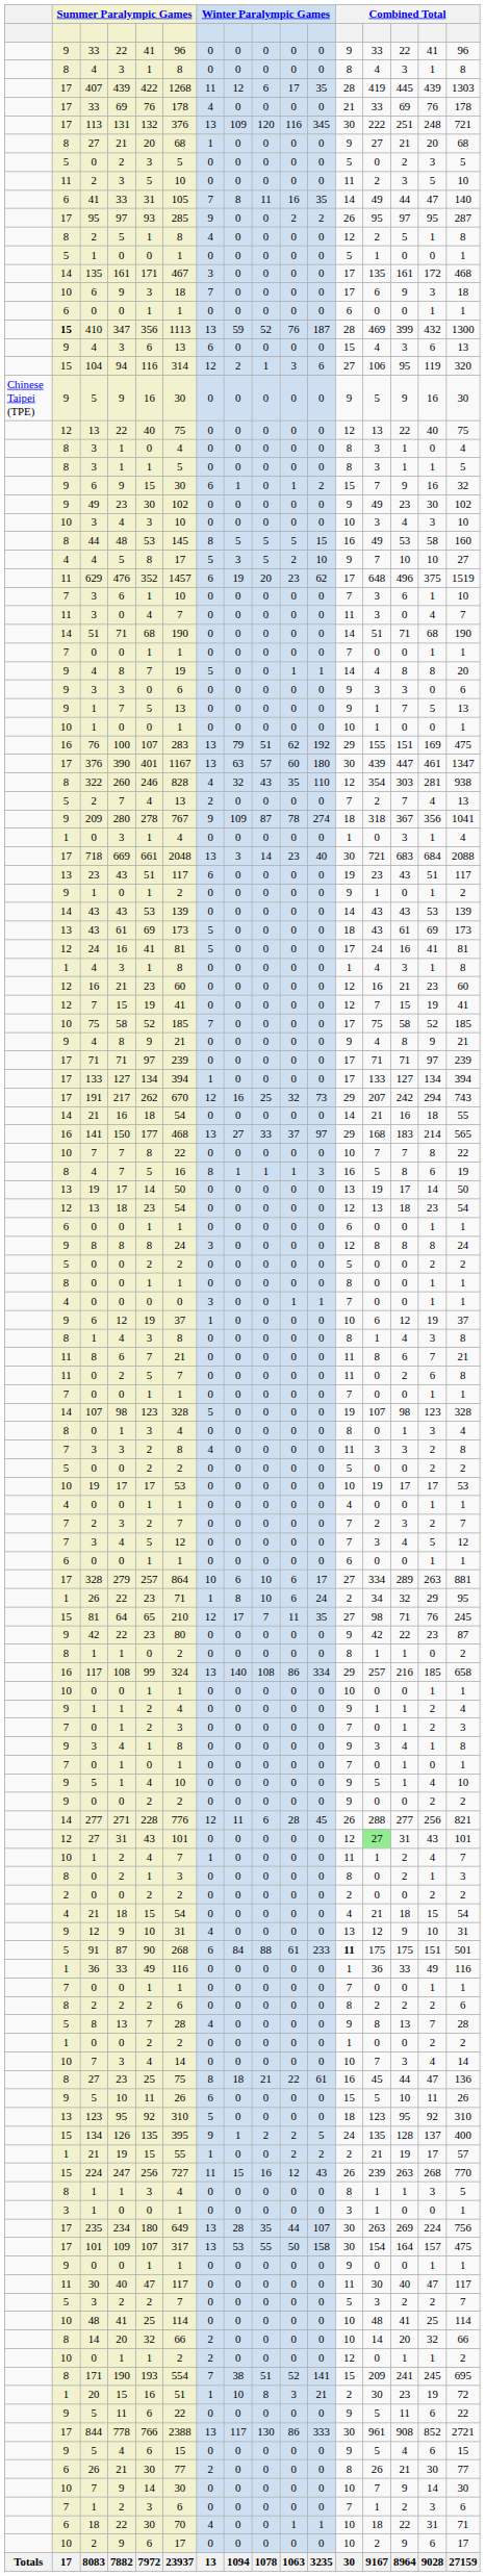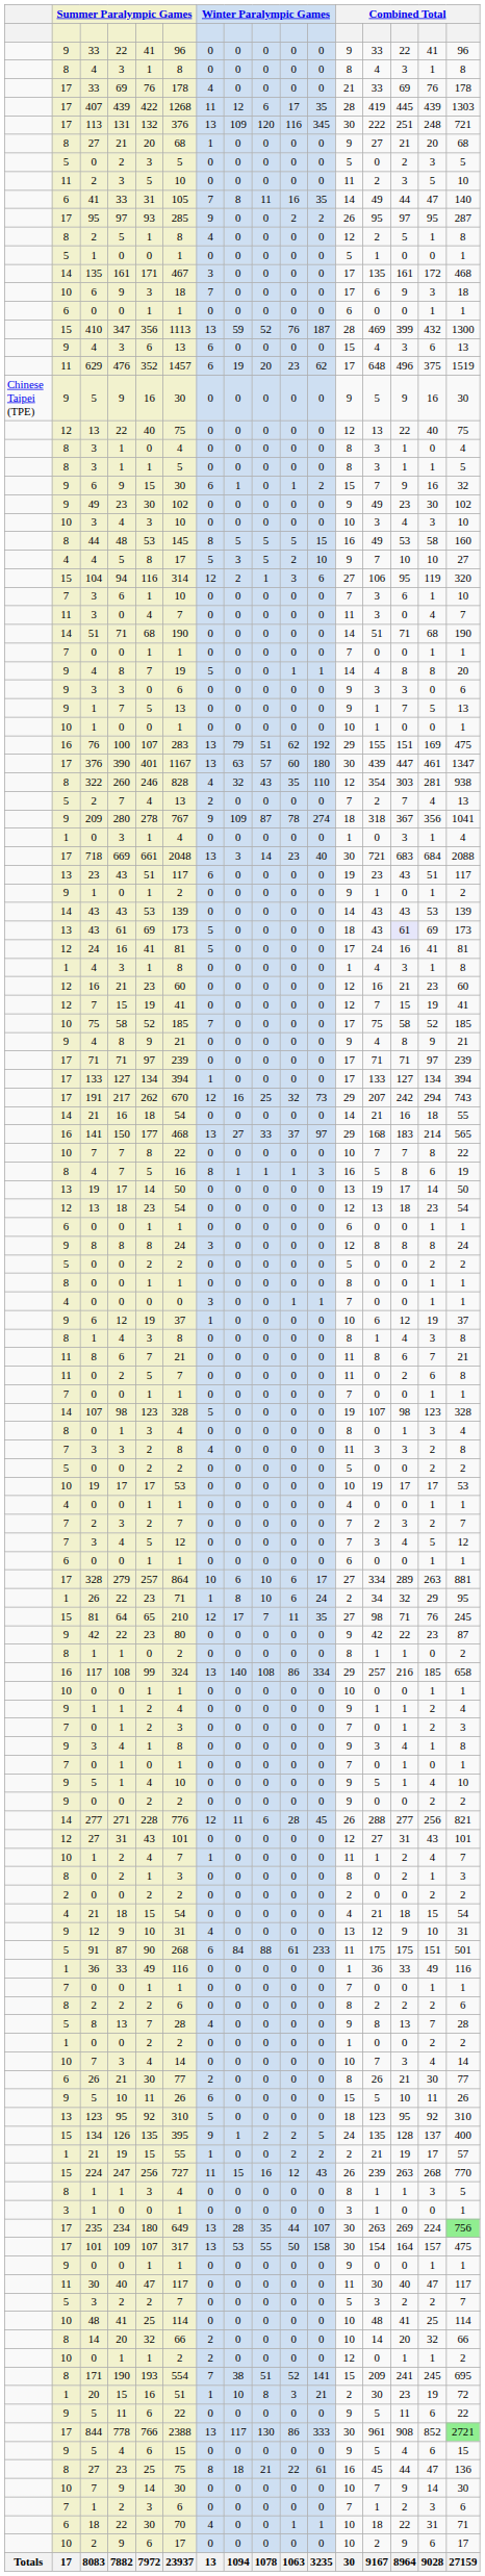rows swapped: 33 / 69 <-> 407
410 | column 2: bold -> normal
rows swapped: 629 <-> 104
43 / 61 | column 14: no background -> lavender background
27 / 31 | column 13: lightgreen background -> no background
91 | column 12: bold -> normal
rows swapped: 27 / 23 <-> 26 / 21
235 | column 16: no background -> lightgreen background
844 | column 16: no background -> lightgreen background
